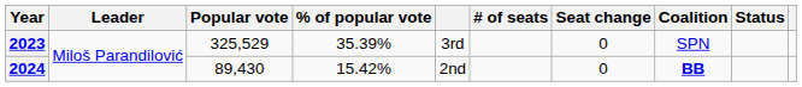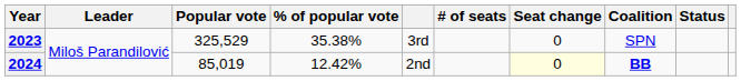2023 | % of popular vote: 35.39% -> 35.38%
2024 | Popular vote: 89,430 -> 85,019
2024 | % of popular vote: 15.42% -> 12.42%
2024 | Seat change: no background -> lightyellow background
